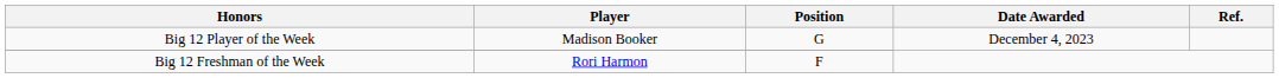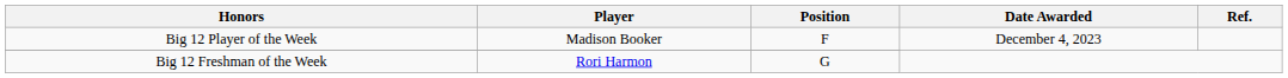Big 12 Player of the Week | Position: G -> F
Big 12 Freshman of the Week | Position: F -> G
